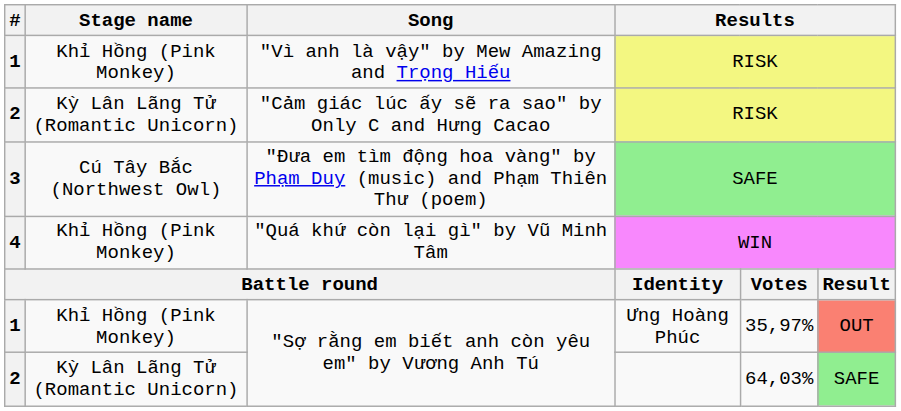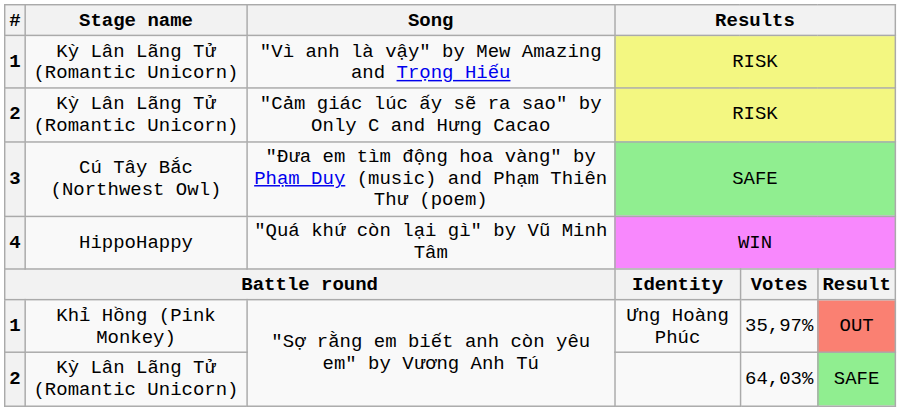"Vì anh là vậy" by Mew Amazing and Trọng Hiếu | Stage name: Khỉ Hồng (Pink Monkey) -> Kỳ Lân Lãng Tử (Romantic Unicorn)
"Quá khứ còn lại gì" by Vũ Minh Tâm | Stage name: Khỉ Hồng (Pink Monkey) -> HippoHappy
